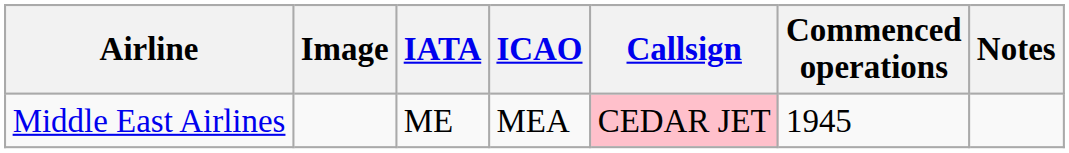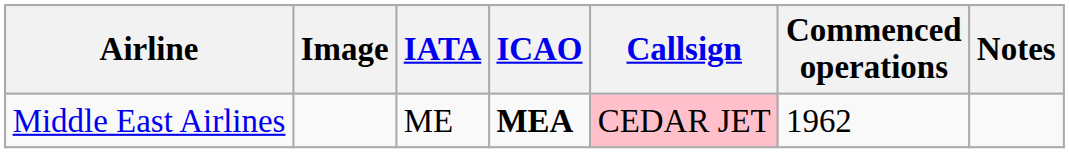Middle East Airlines | ICAO: normal -> bold
Middle East Airlines | Commenced operations: 1945 -> 1962
